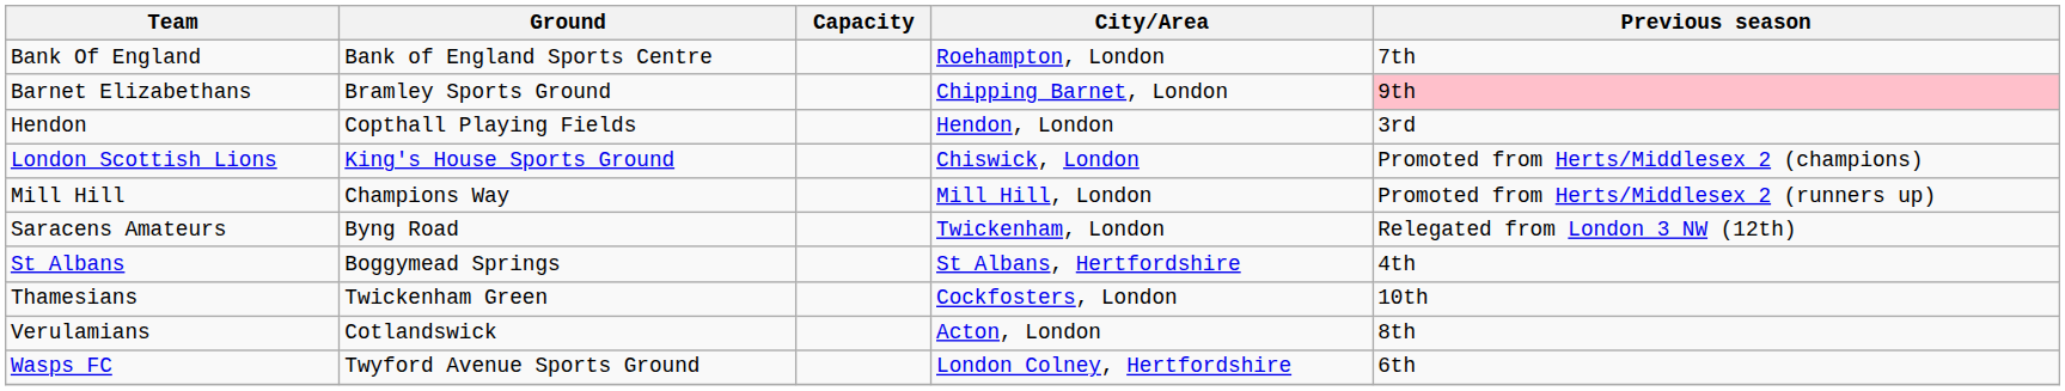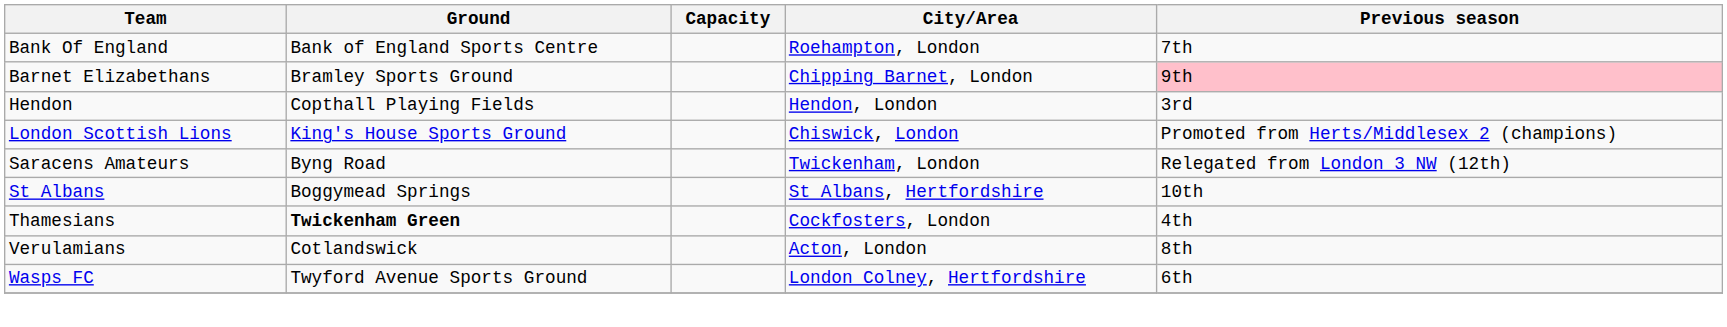- row: Mill Hill | Champions Way | Mill Hill, London | Promoted from Herts/Middlesex 2 (runners up)
St Albans | Previous season: 4th -> 10th
Thamesians | Ground: normal -> bold
Thamesians | Previous season: 10th -> 4th
